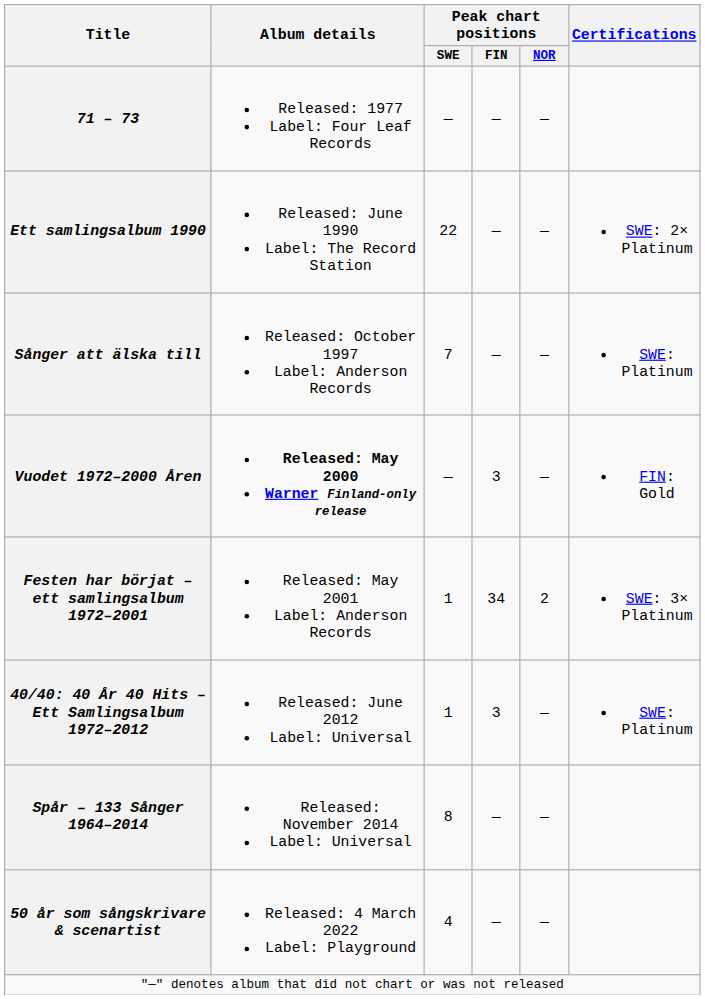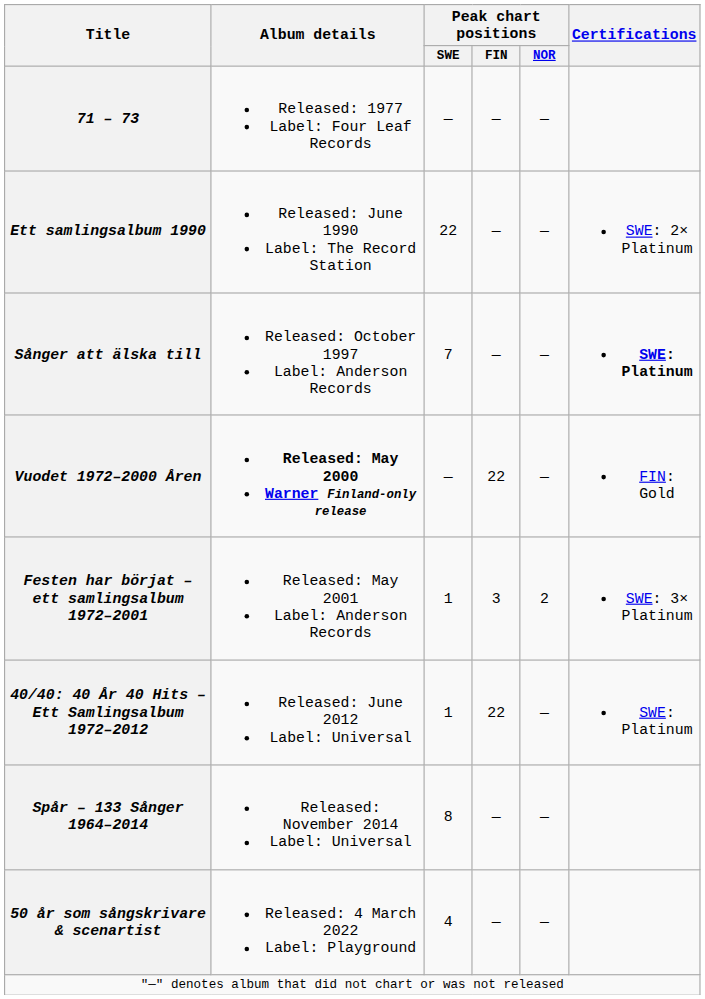Sånger att älska till | Certifications: normal -> bold
Vuodet 1972–2000 Åren | Peak chart positions / FIN: 3 -> 22
Festen har börjat – ett samlingsalbum 1972–2001 | Peak chart positions / FIN: 34 -> 3
40/40: 40 År 40 Hits – Ett Samlingsalbum 1972–2012 | Peak chart positions / FIN: 3 -> 22
